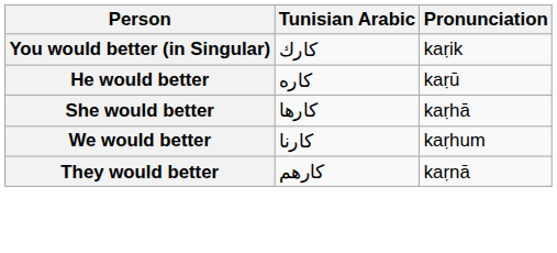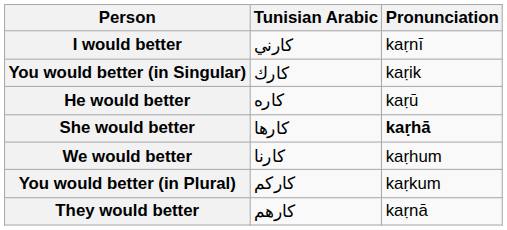+ row: I would better | كارني | kaṛnī
She would better | Pronunciation: normal -> bold
+ row: You would better (in Plural) | كاركم | kaṛkum
